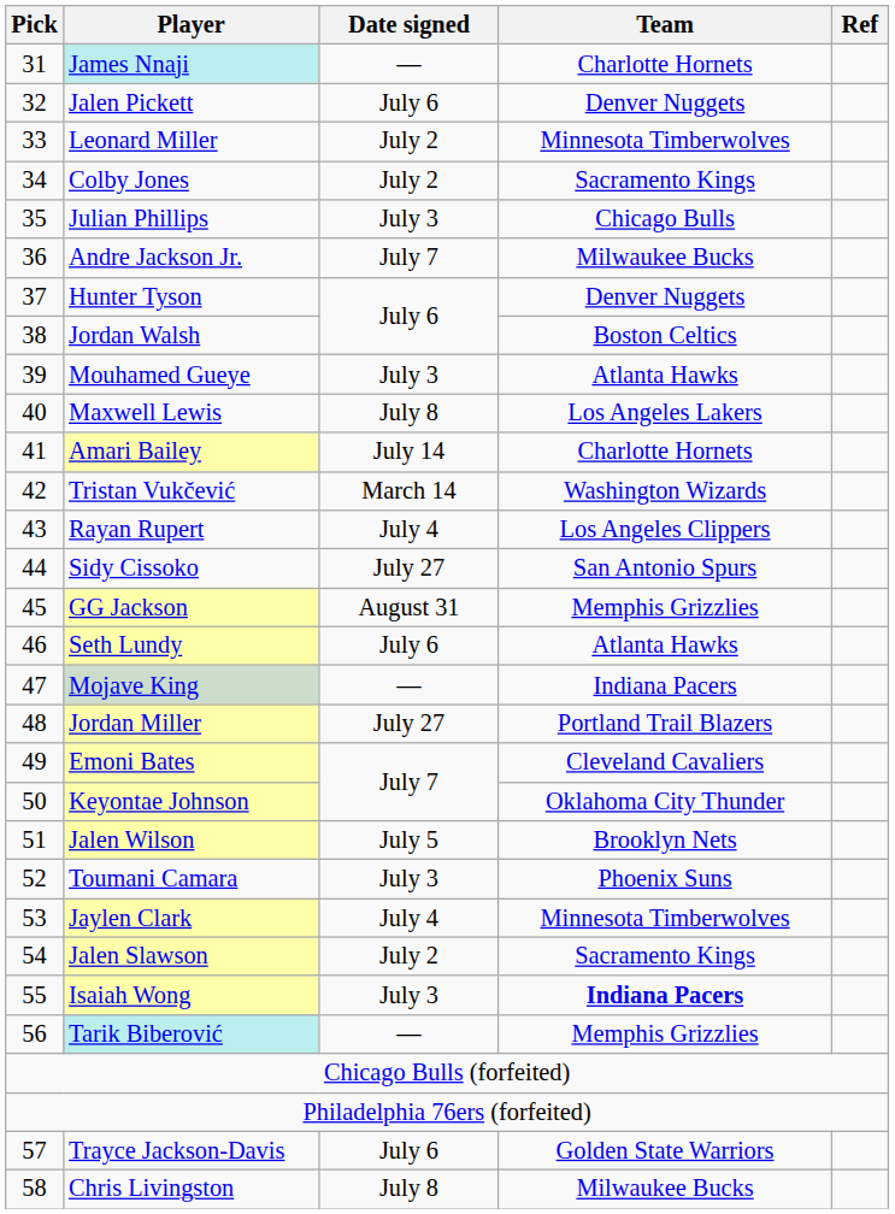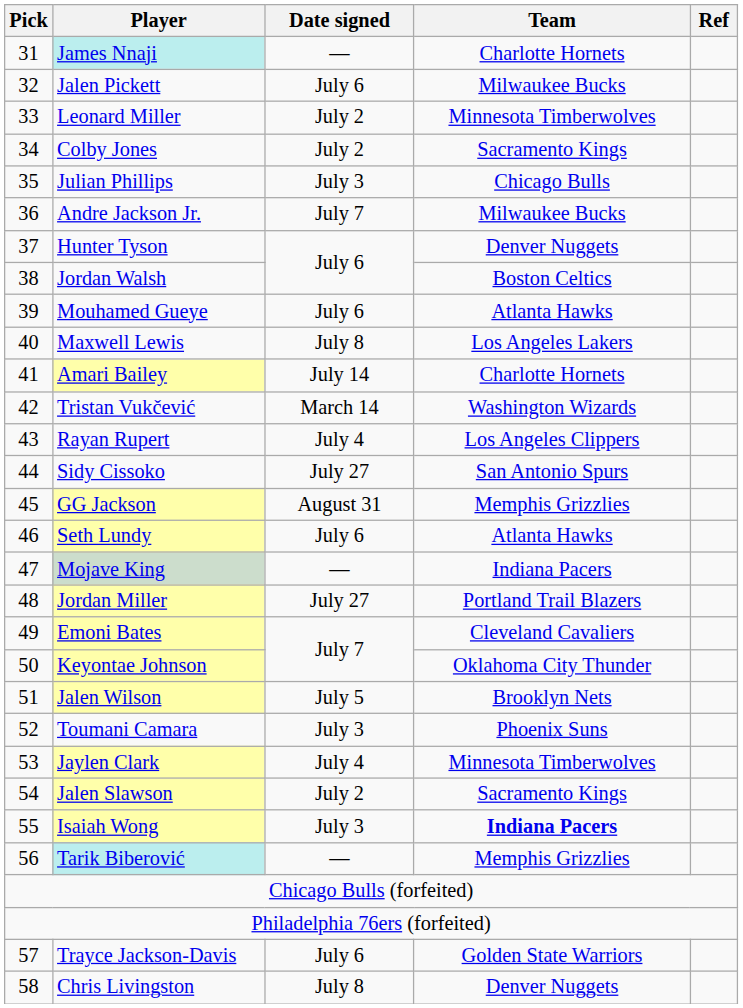Jalen Pickett | Team: Denver Nuggets -> Milwaukee Bucks
Mouhamed Gueye | Date signed: July 3 -> July 6
Chris Livingston | Team: Milwaukee Bucks -> Denver Nuggets
